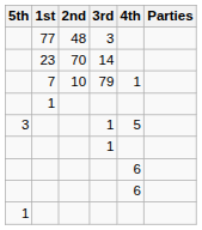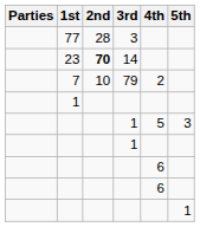columns swapped: Parties <-> 5th
77 | 2nd: 48 -> 28
23 | 2nd: normal -> bold
7 | 4th: 1 -> 2
